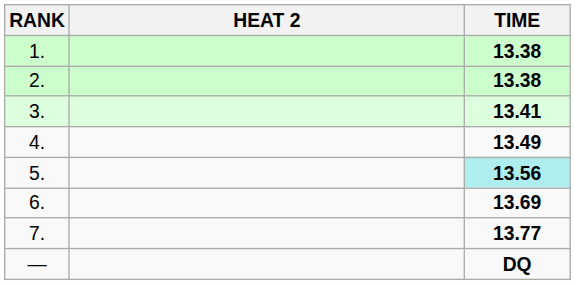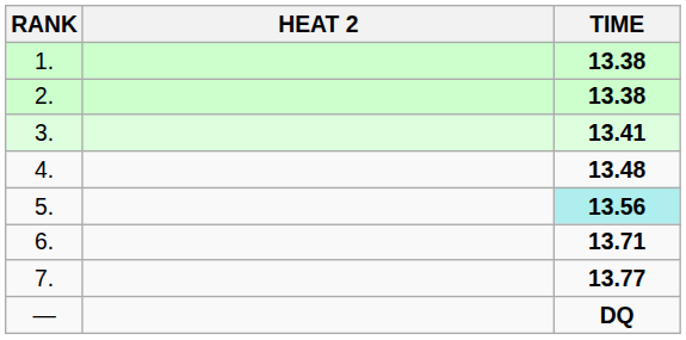4. | TIME: 13.49 -> 13.48
6. | TIME: 13.69 -> 13.71
